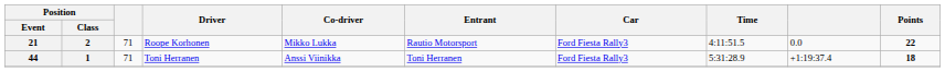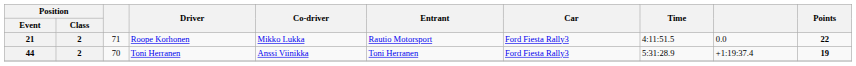44 | Position / Class: 1 -> 2
44 | column 3: 71 -> 70
44 | Points: 18 -> 19
